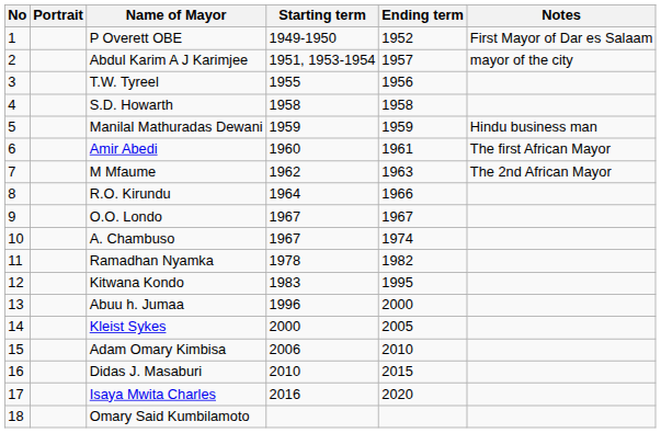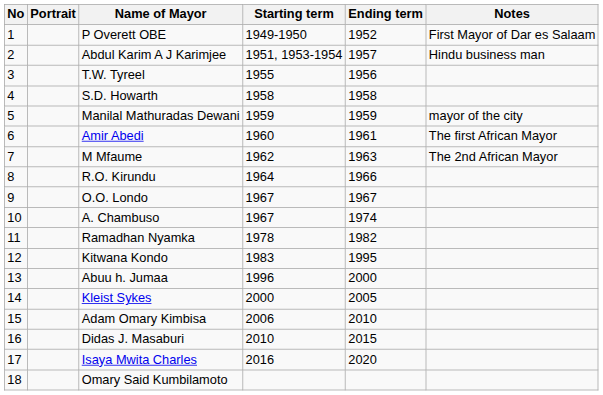Abdul Karim A J Karimjee | Notes: mayor of the city -> Hindu business man
Manilal Mathuradas Dewani | Notes: Hindu business man -> mayor of the city
